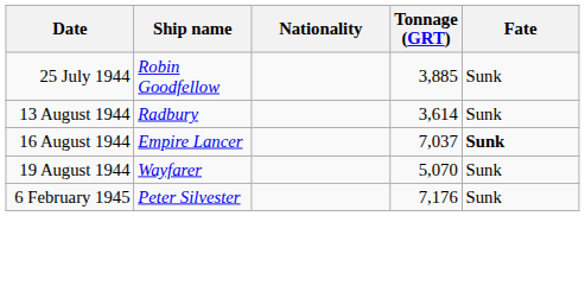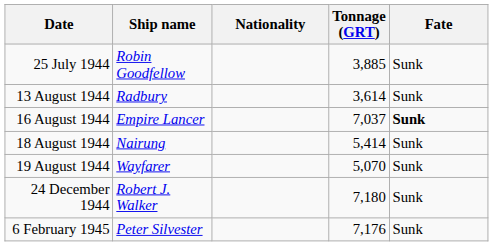+ row: 18 August 1944 | Nairung | 5,414 | Sunk
+ row: 24 December 1944 | Robert J. Walker | 7,180 | Sunk
